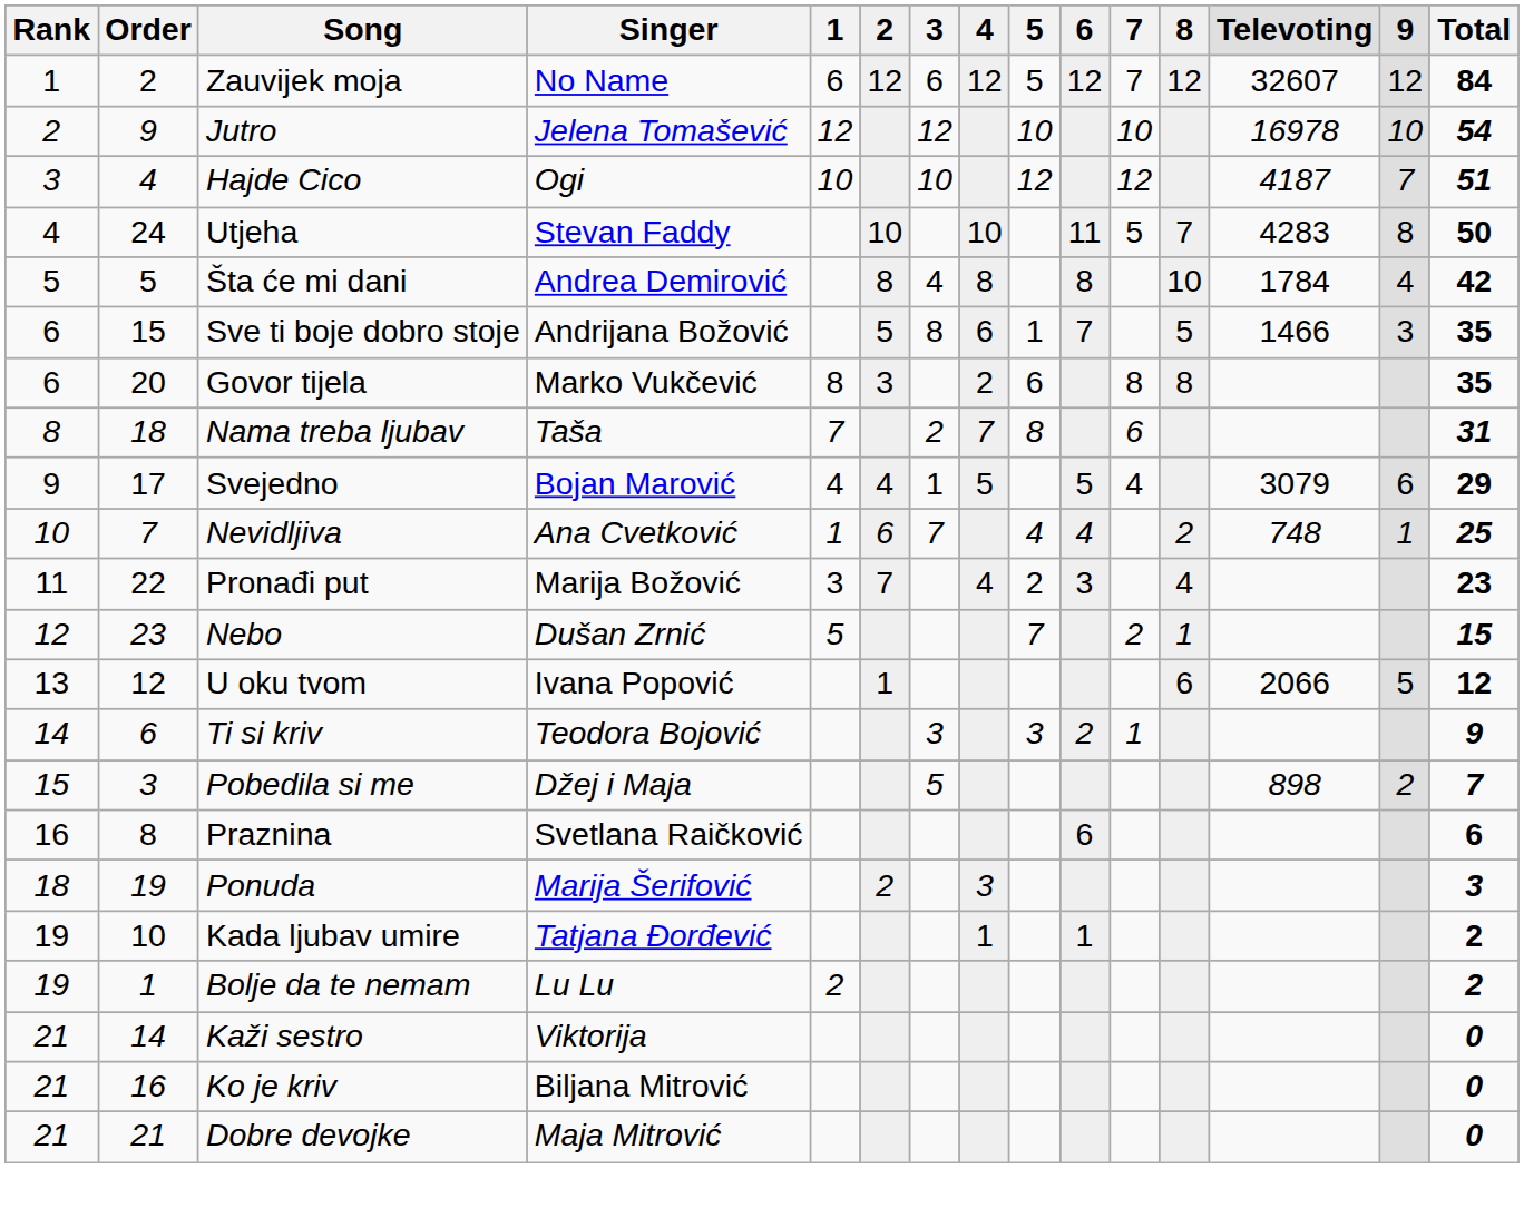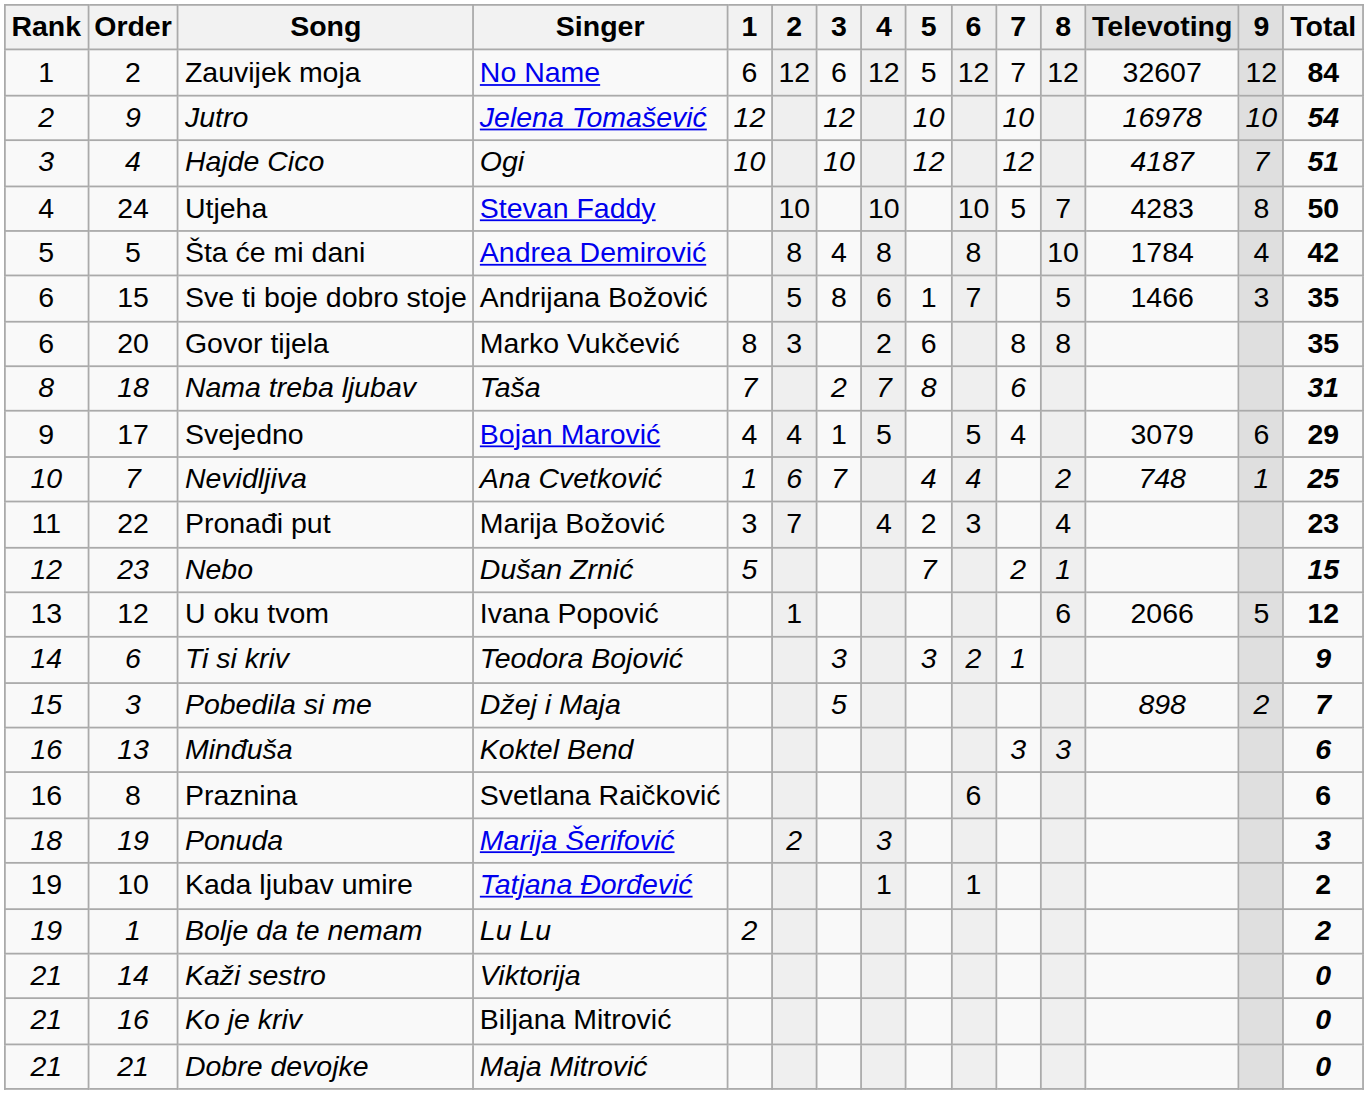Utjeha | 6: 11 -> 10
+ row: 16 | 13 | Minđuša | Koktel Bend | 3 | 3 | 6
